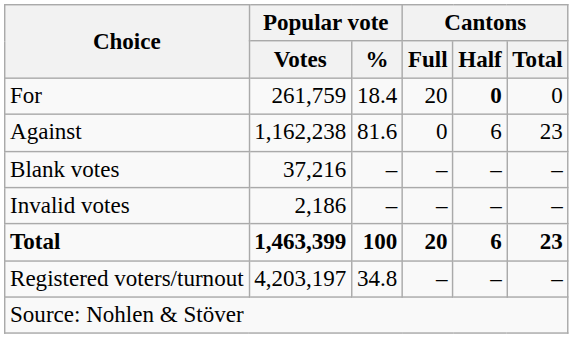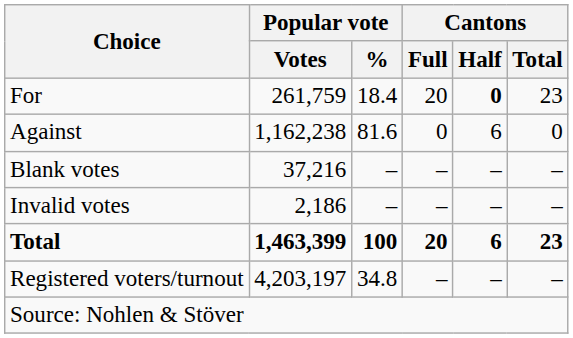For | Cantons / Total: 0 -> 23
Against | Cantons / Total: 23 -> 0
